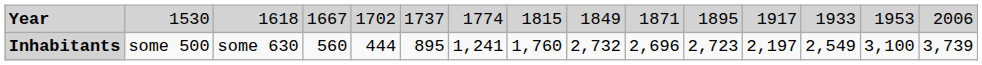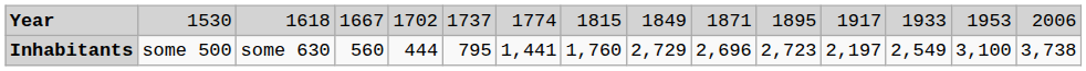Inhabitants | column 6: 895 -> 795
Inhabitants | column 7: 1,241 -> 1,441
Inhabitants | column 9: 2,732 -> 2,729
Inhabitants | column 15: 3,739 -> 3,738
